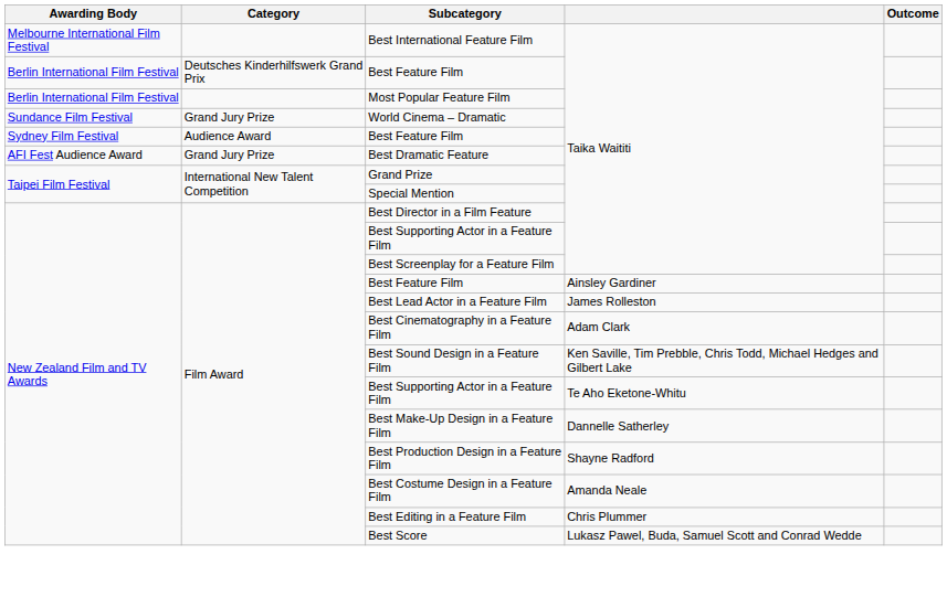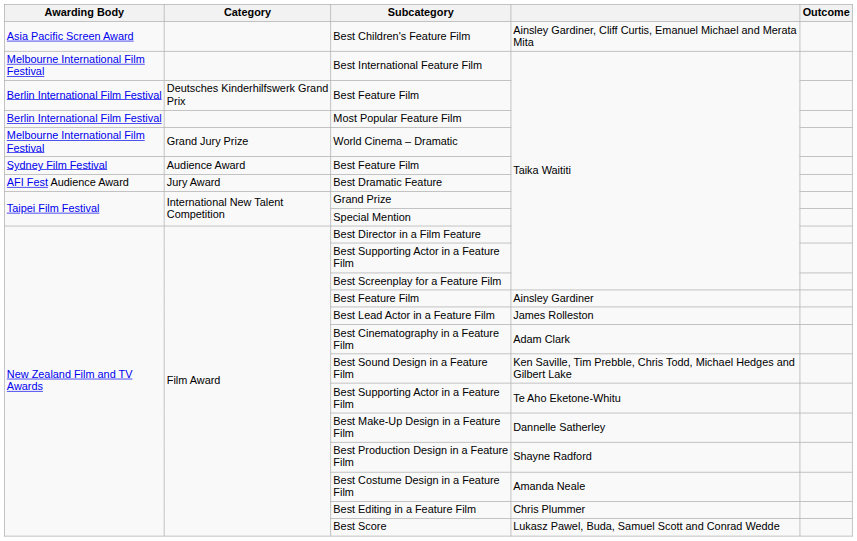+ row: Asia Pacific Screen Award | Best Children's Feature Film | Ainsley Gardiner, Cliff Curtis, Emanuel Michael and Merata Mita
World Cinema – Dramatic | Awarding Body: Sundance Film Festival -> Melbourne International Film Festival
Best Dramatic Feature | Category: Grand Jury Prize -> Jury Award
